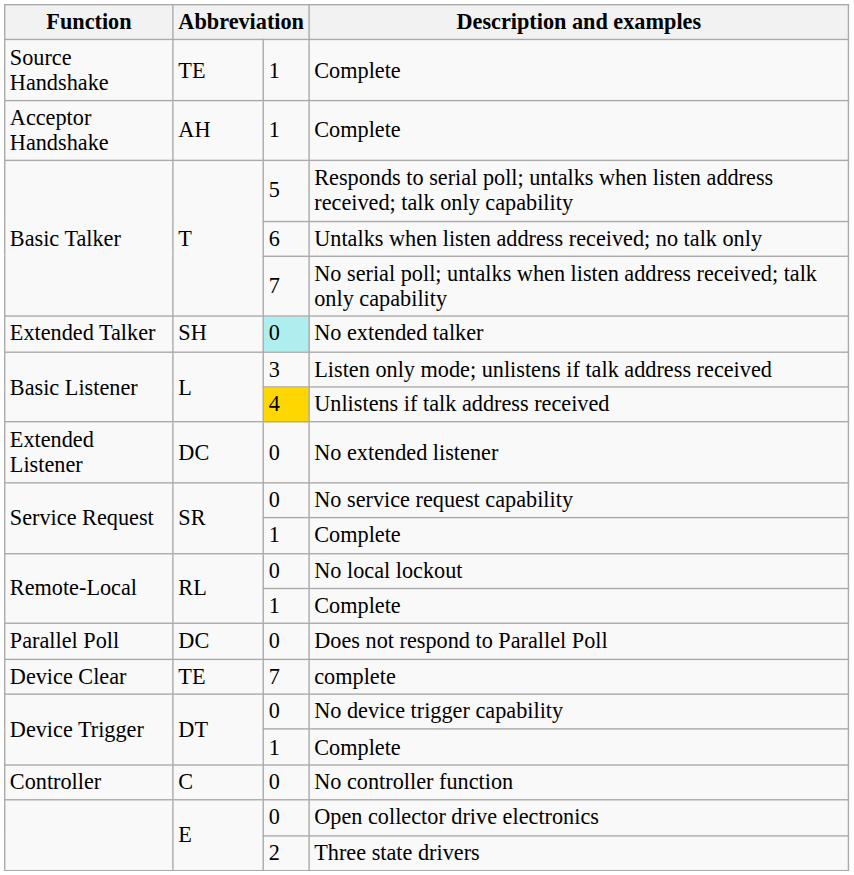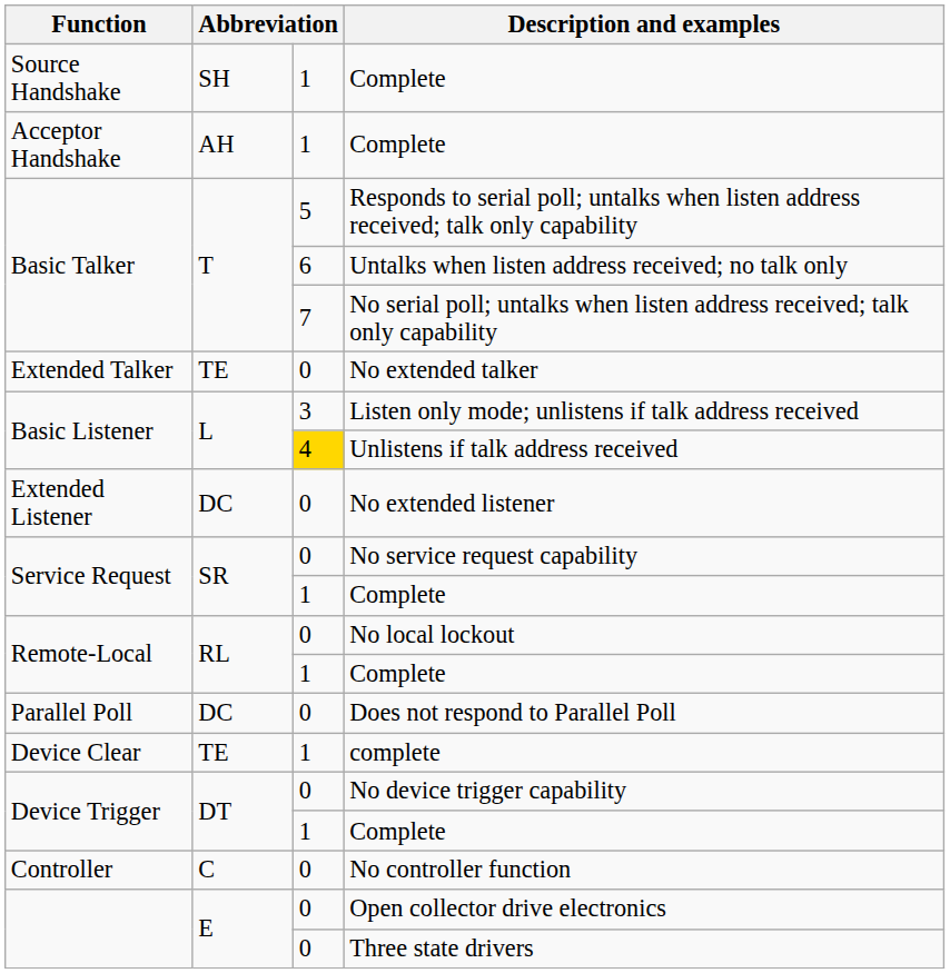Source Handshake / Complete | column 2: TE -> SH
No extended talker | column 2: SH -> TE
No extended talker | column 3: paleturquoise background -> no background
complete | column 3: 7 -> 1
Three state drivers | column 3: 2 -> 0
